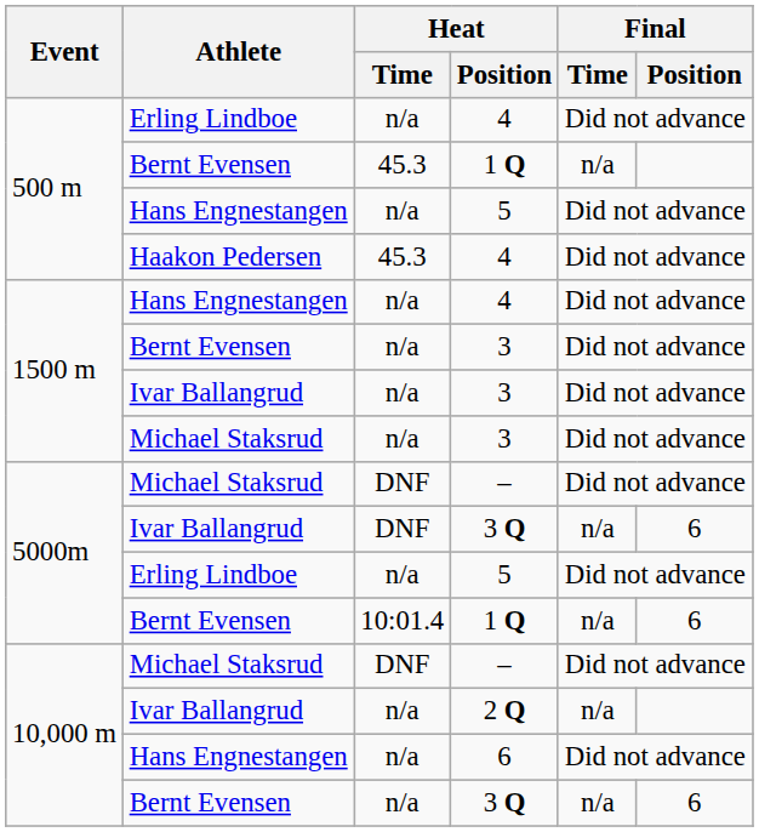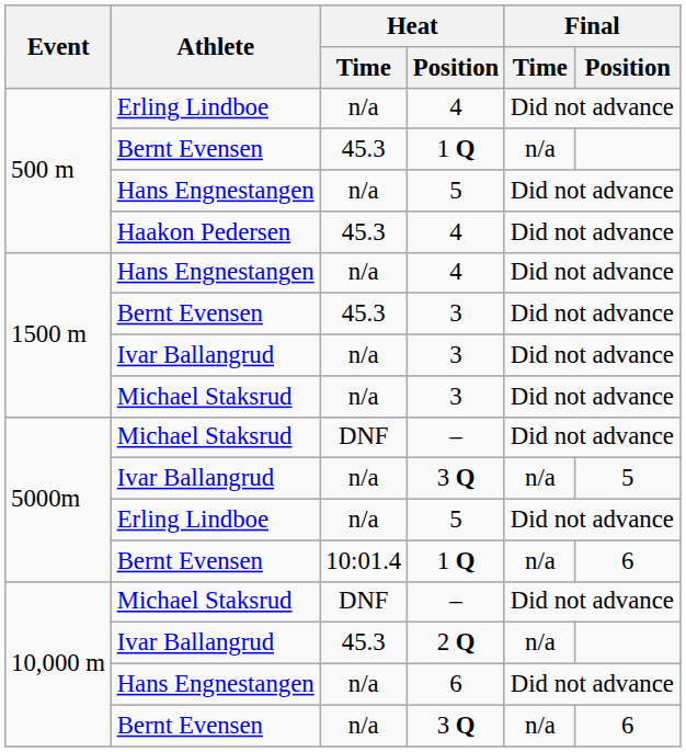Bernt Evensen / 3 | Heat / Time: n/a -> 45.3
Ivar Ballangrud / 3 Q | Heat / Time: DNF -> n/a
Ivar Ballangrud / 3 Q | Final / Position: 6 -> 5
2 Q | Heat / Time: n/a -> 45.3
